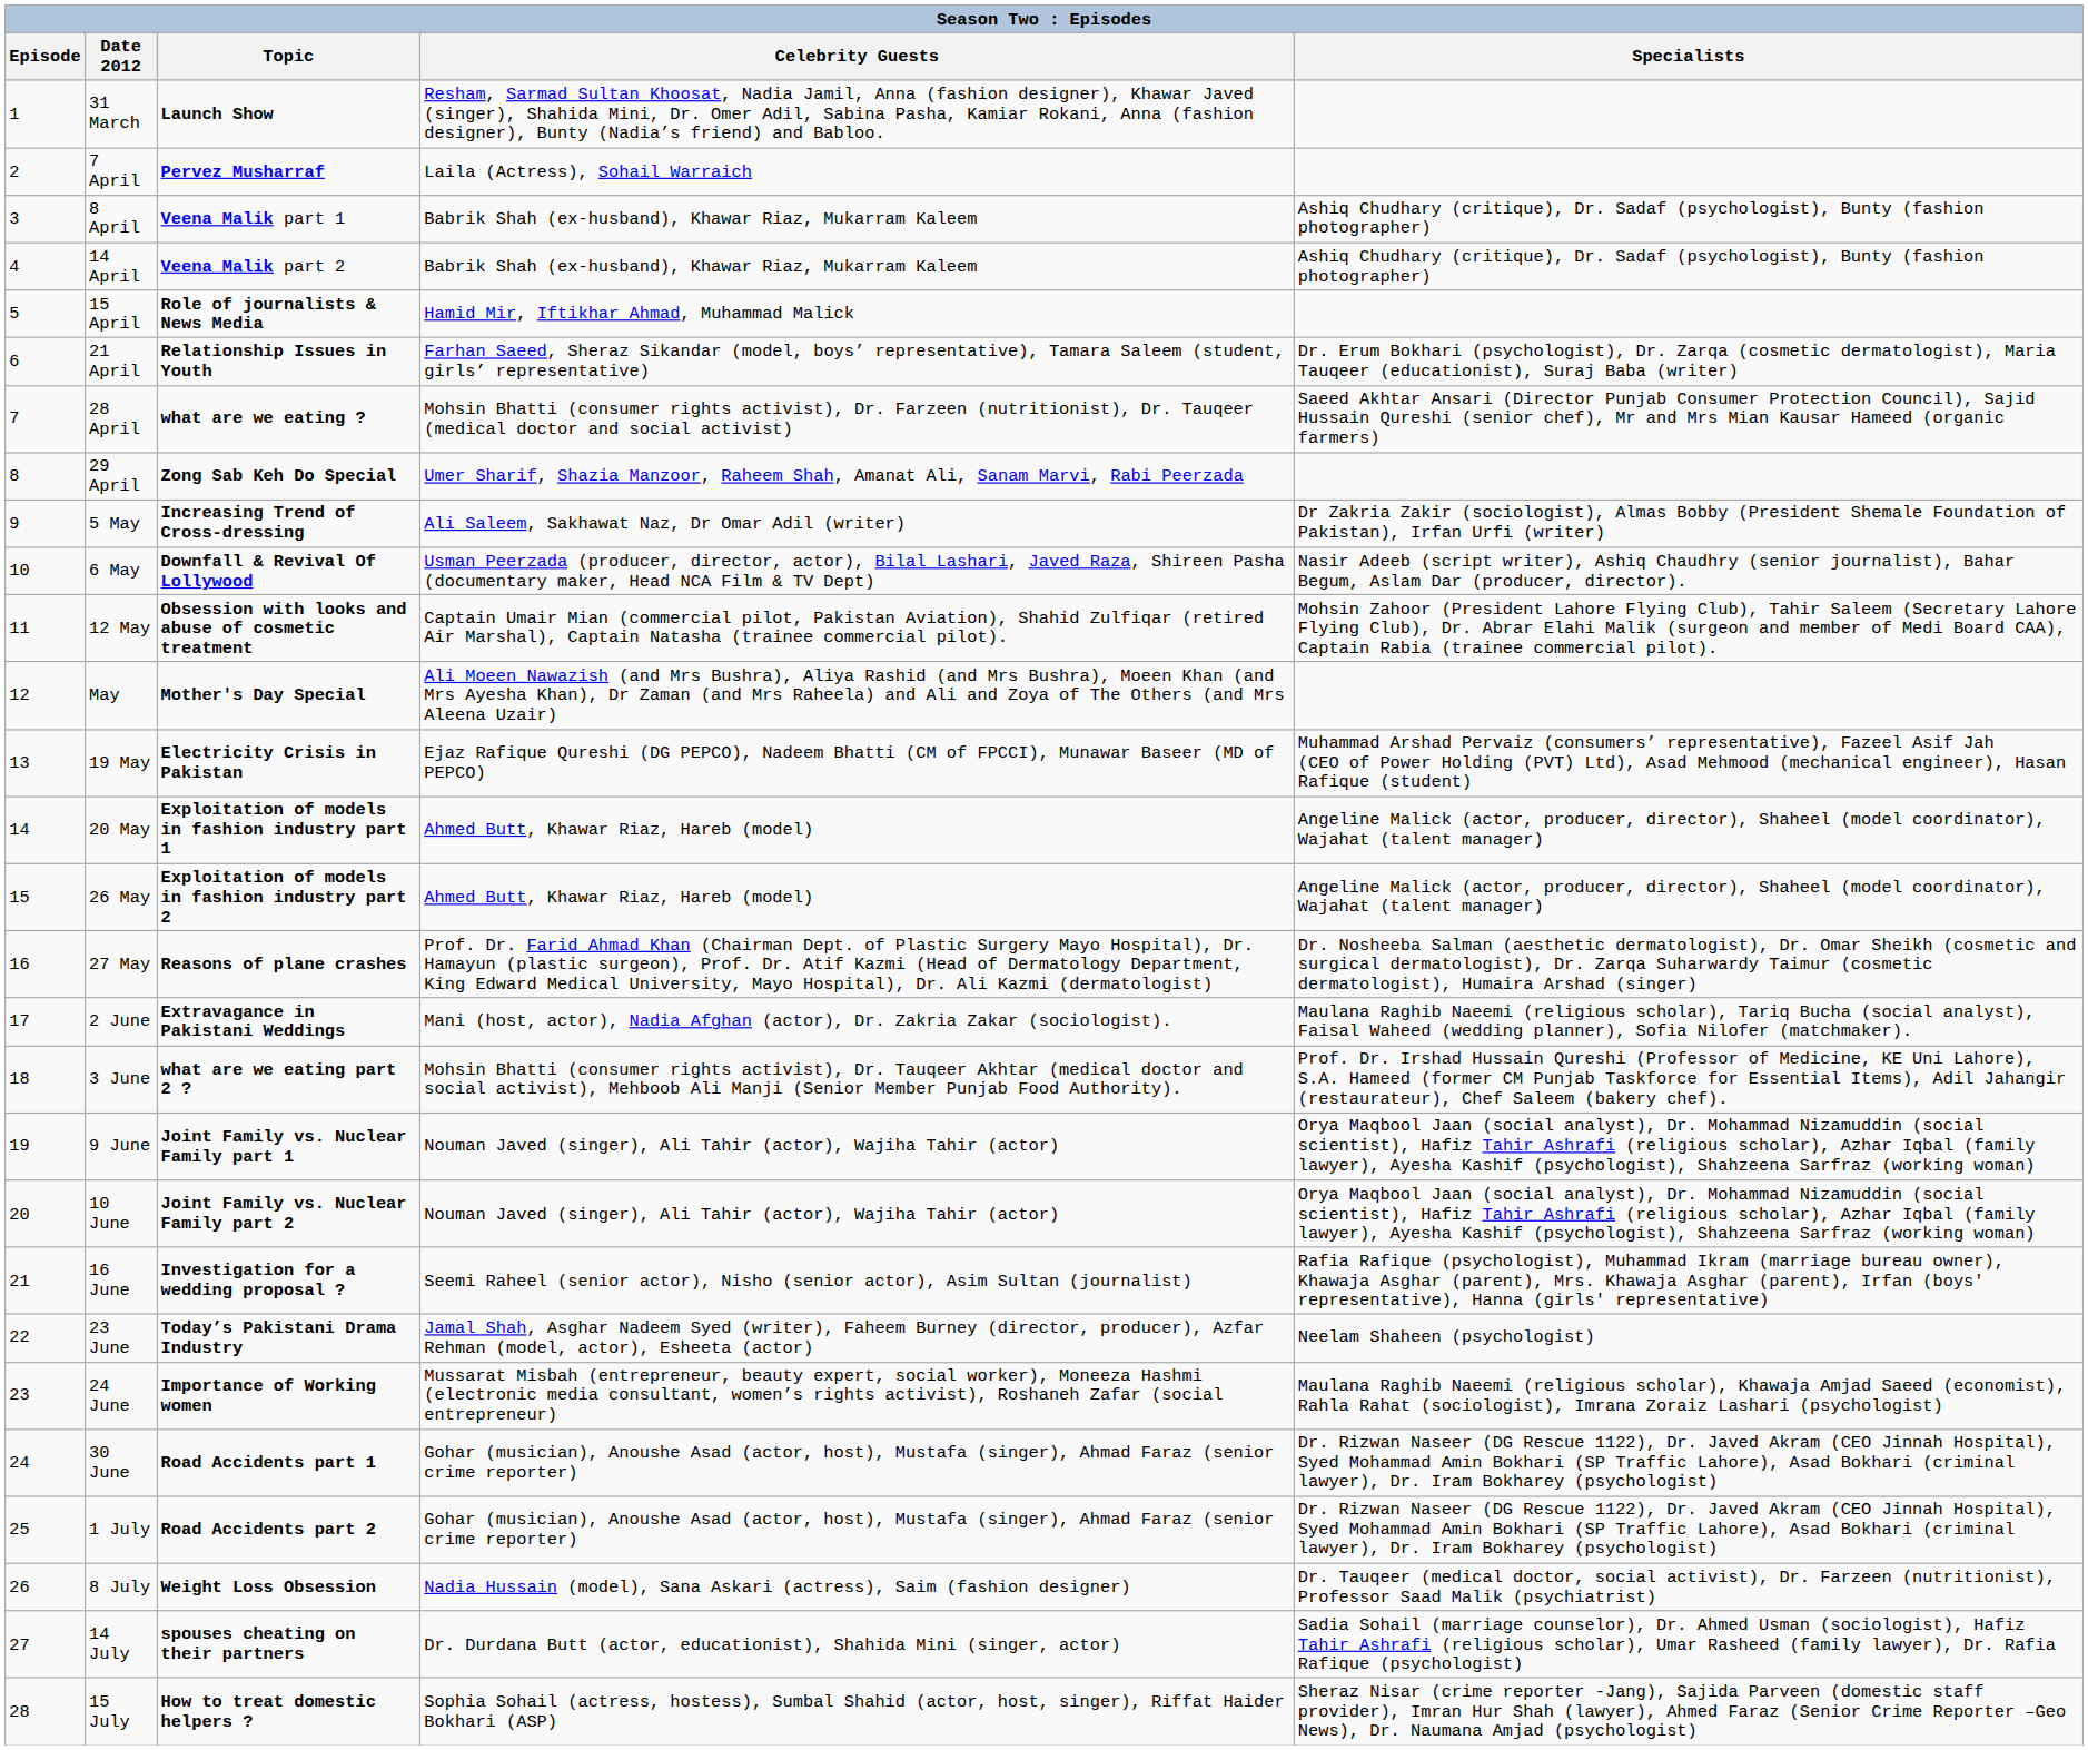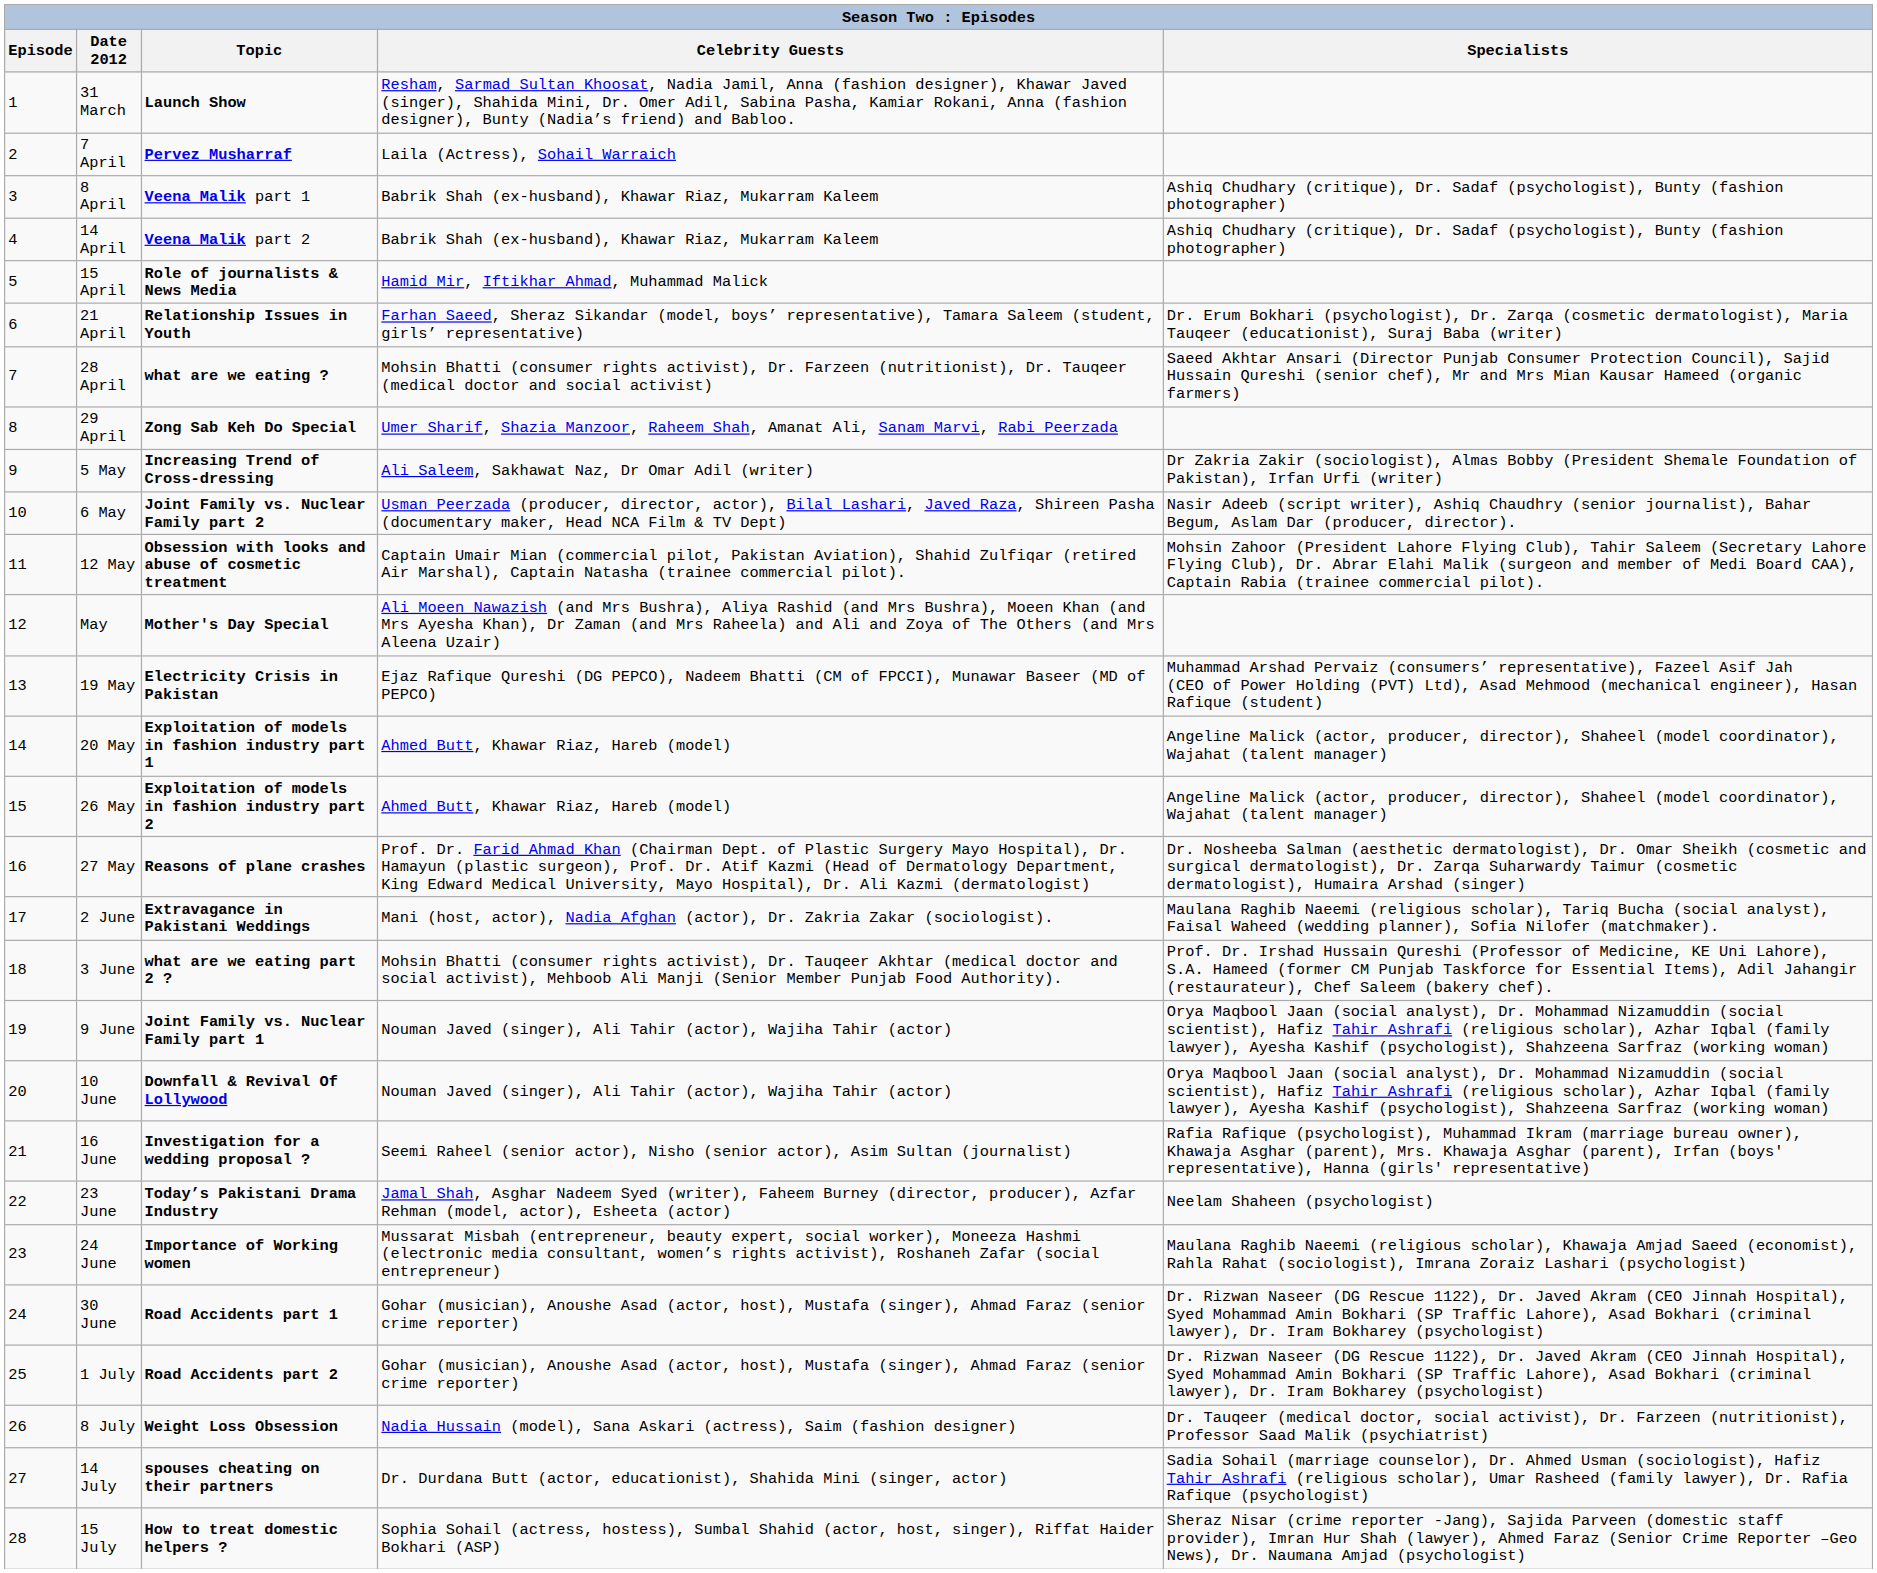6 May | Topic: Downfall & Revival Of Lollywood -> Joint Family vs. Nuclear Family part 2
10 June | Topic: Joint Family vs. Nuclear Family part 2 -> Downfall & Revival Of Lollywood
